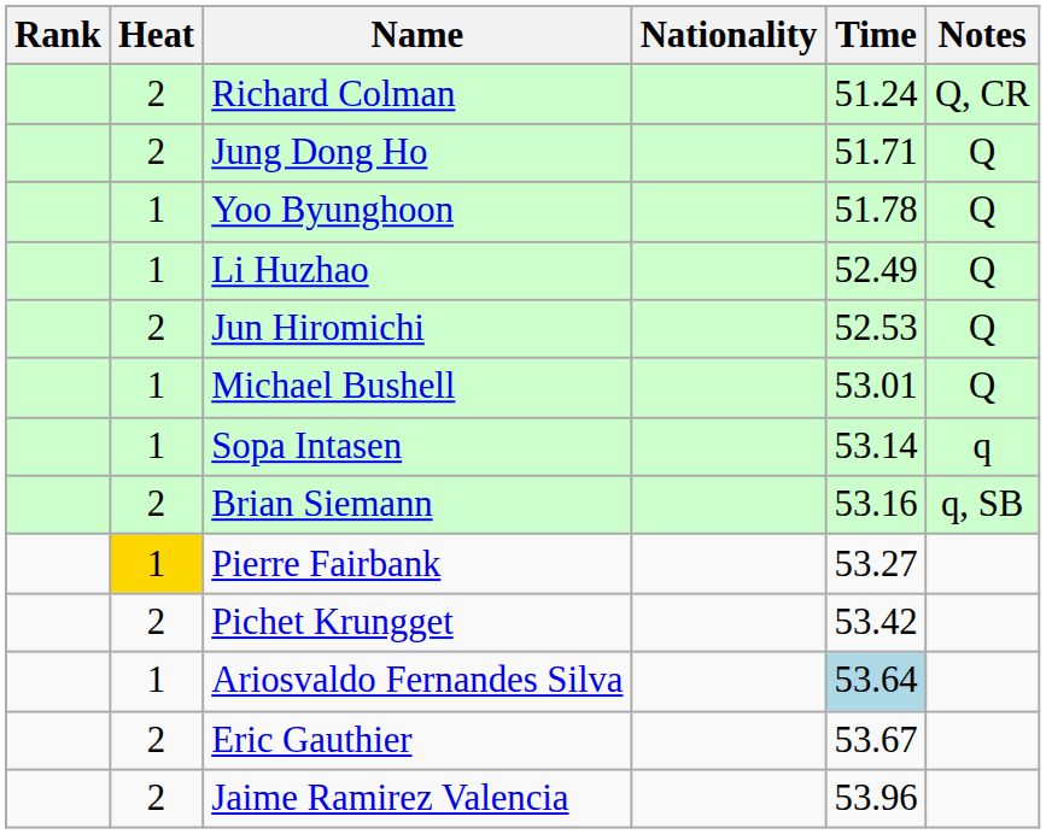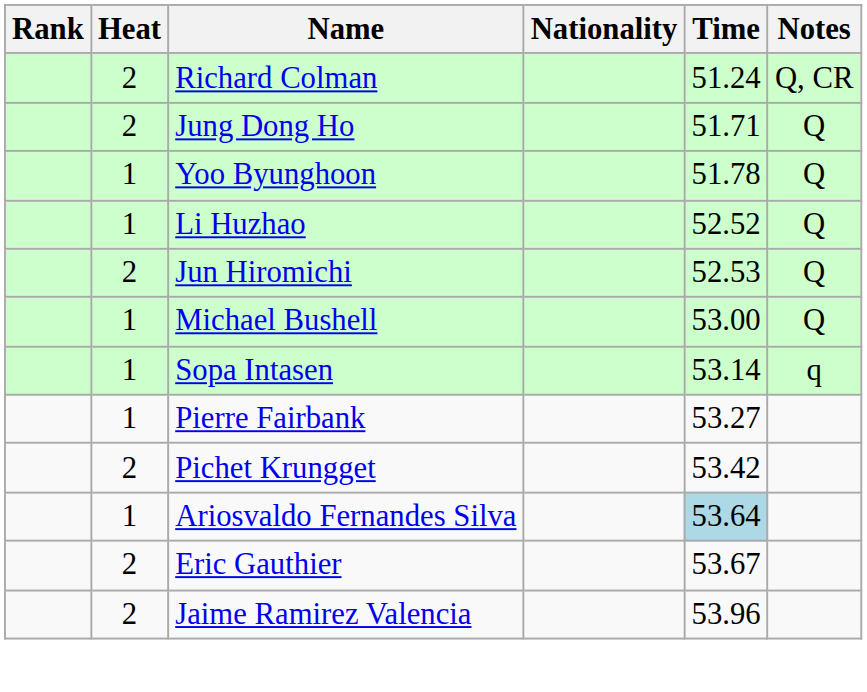Li Huzhao | Time: 52.49 -> 52.52
Michael Bushell | Time: 53.01 -> 53.00
- row: 2 | Brian Siemann | 53.16 | q, SB
Pierre Fairbank | Heat: gold background -> no background
